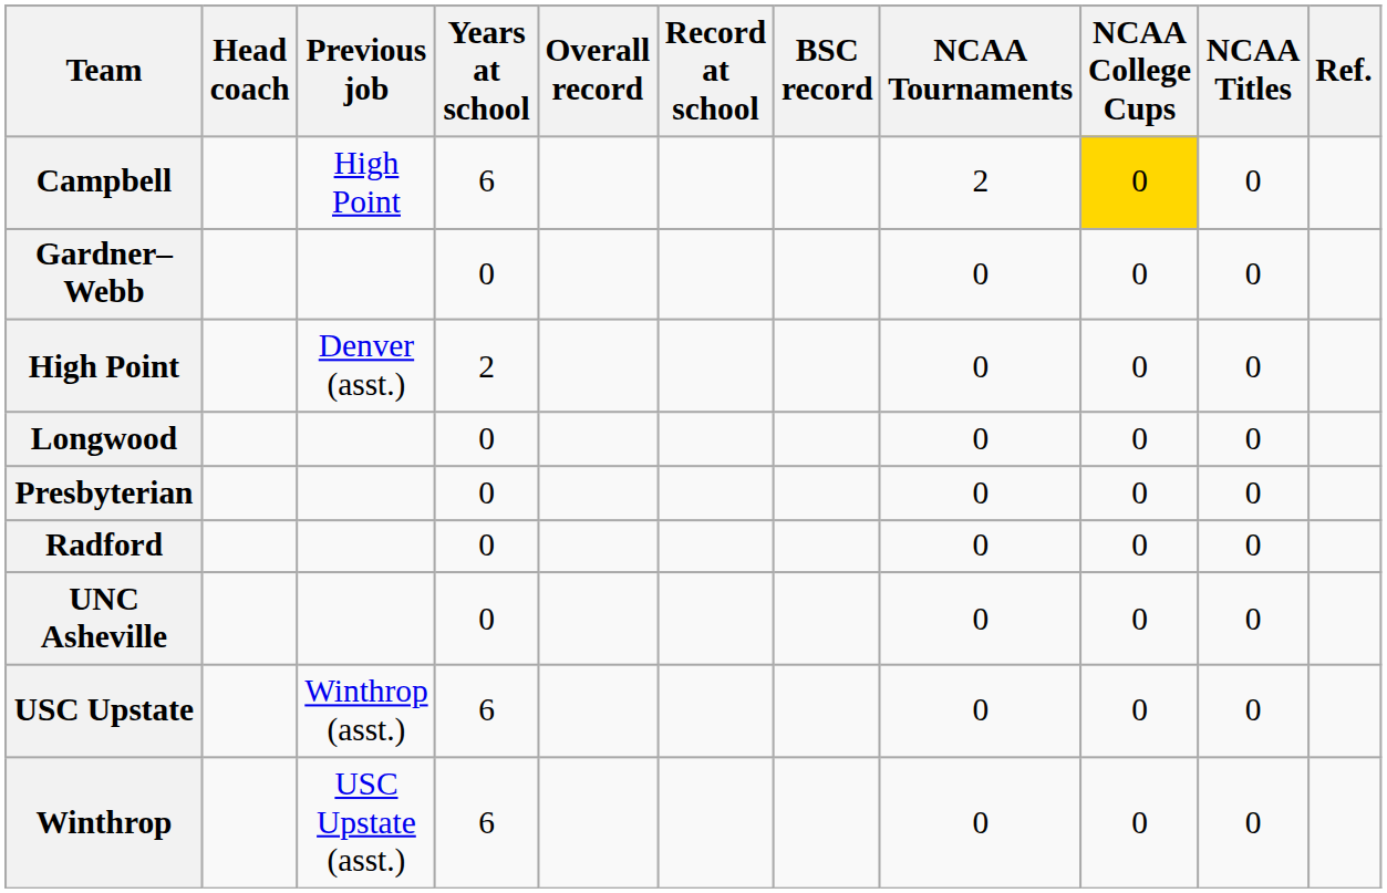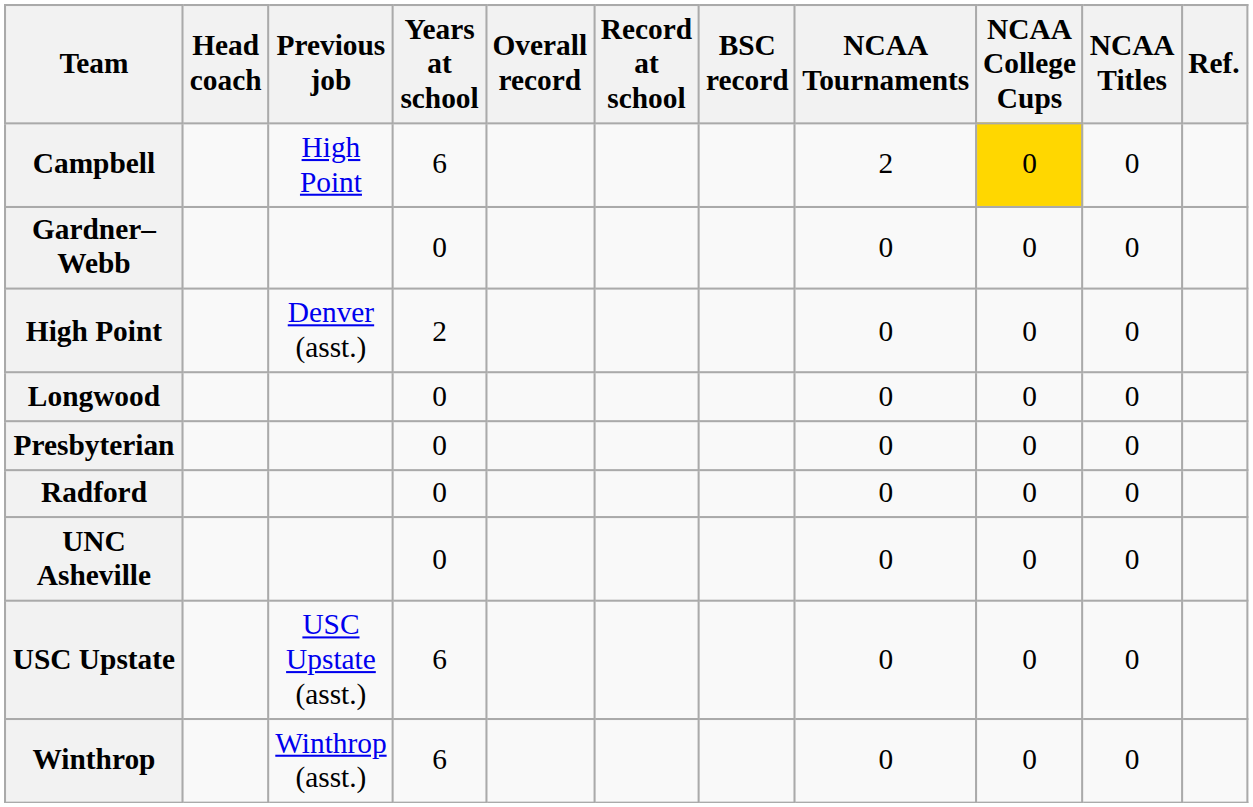USC Upstate | Previous job: Winthrop (asst.) -> USC Upstate (asst.)
Winthrop | Previous job: USC Upstate (asst.) -> Winthrop (asst.)
